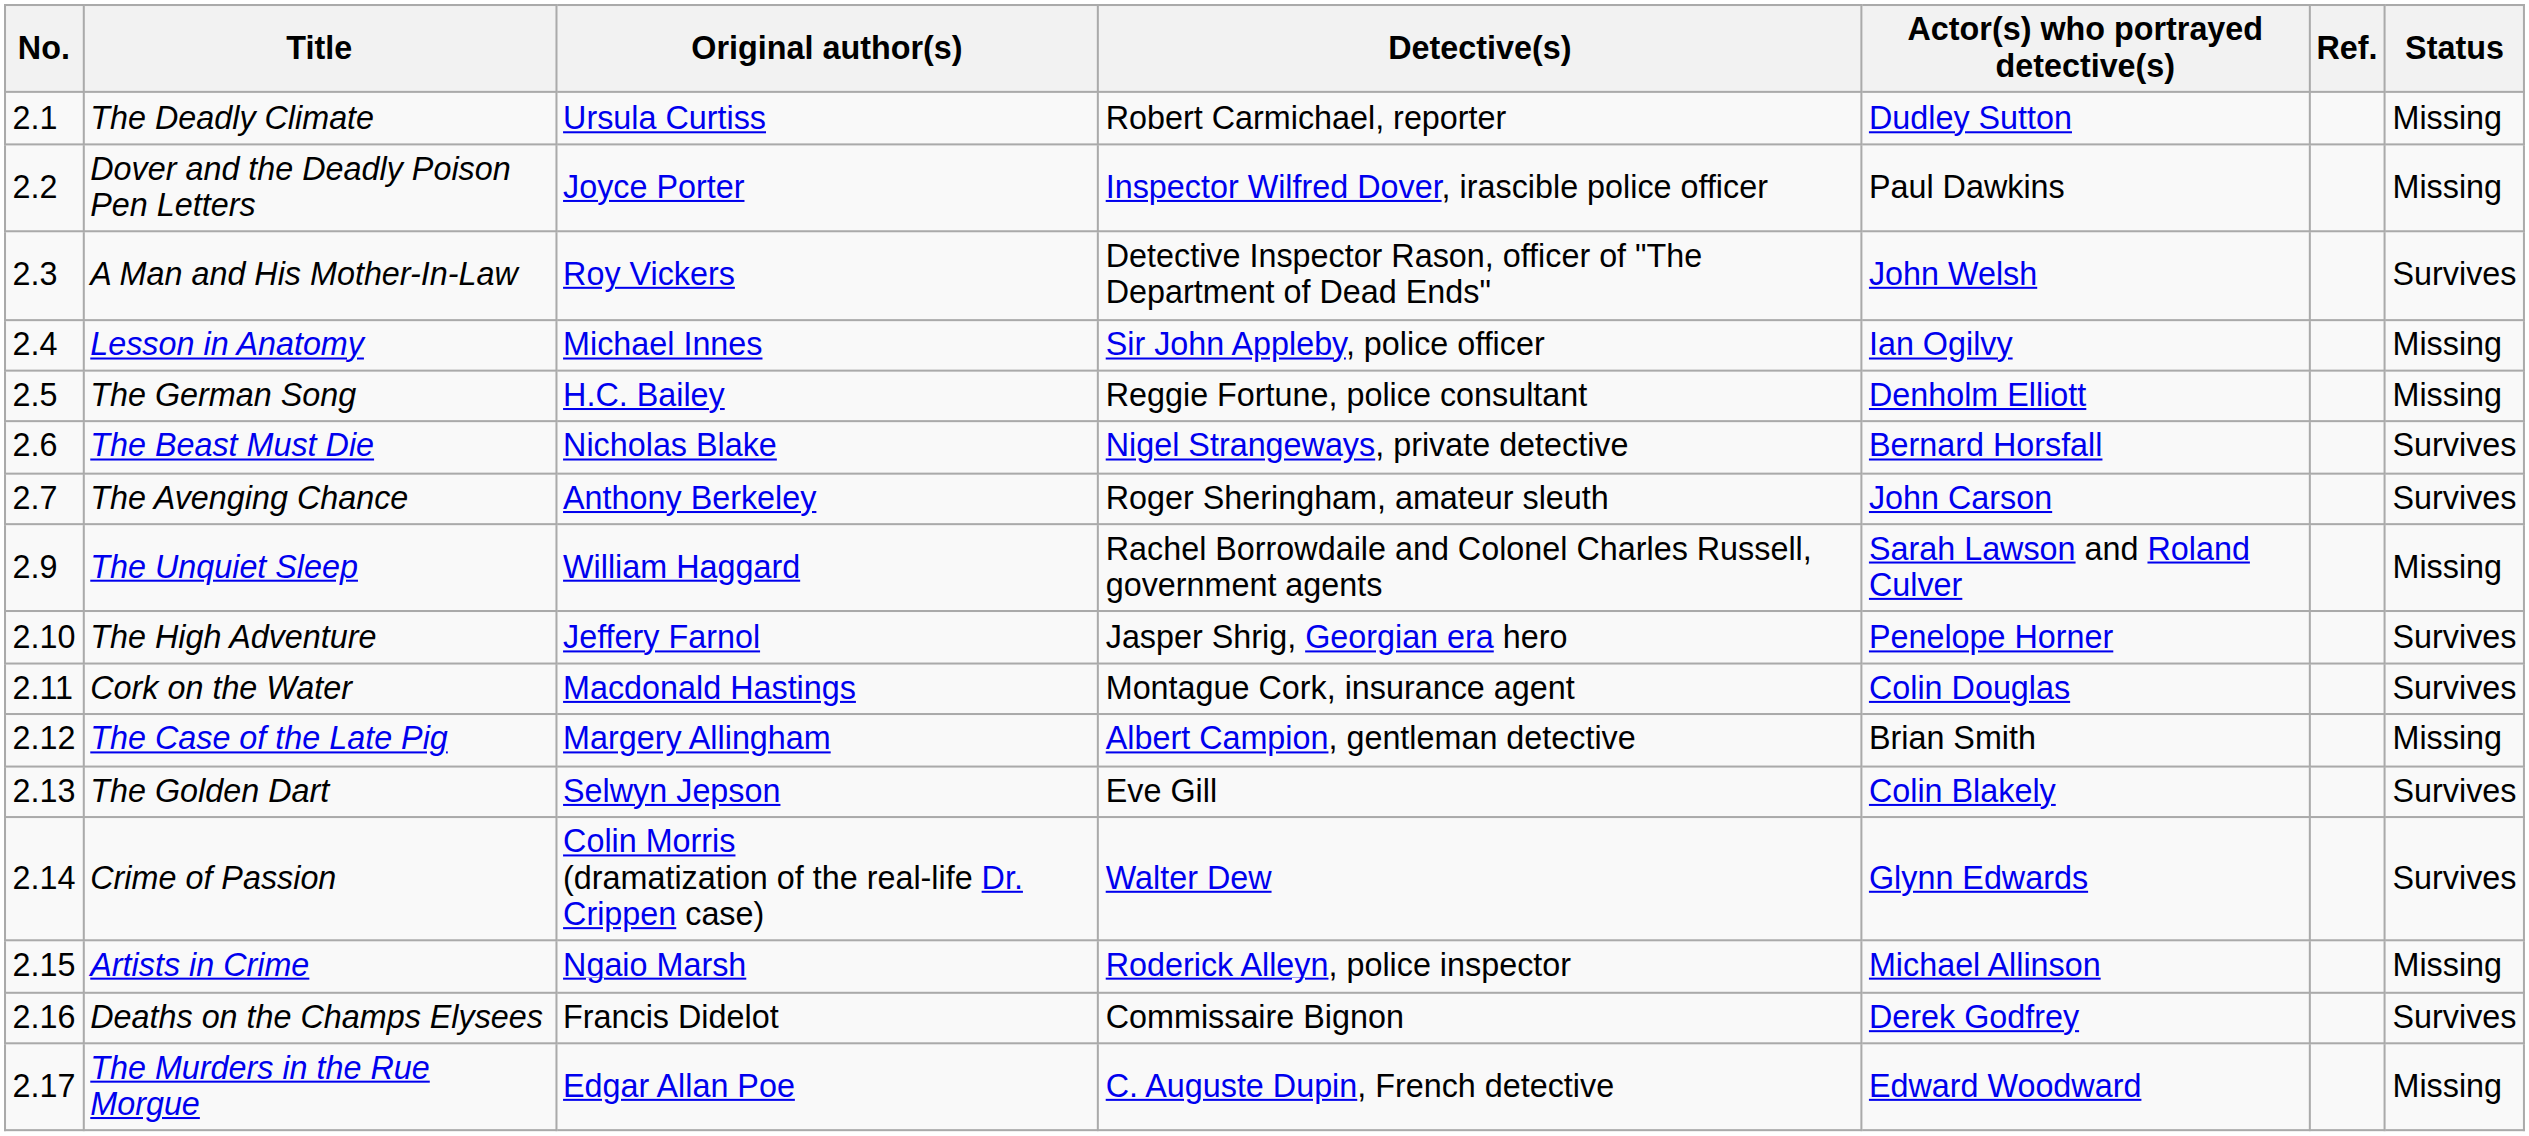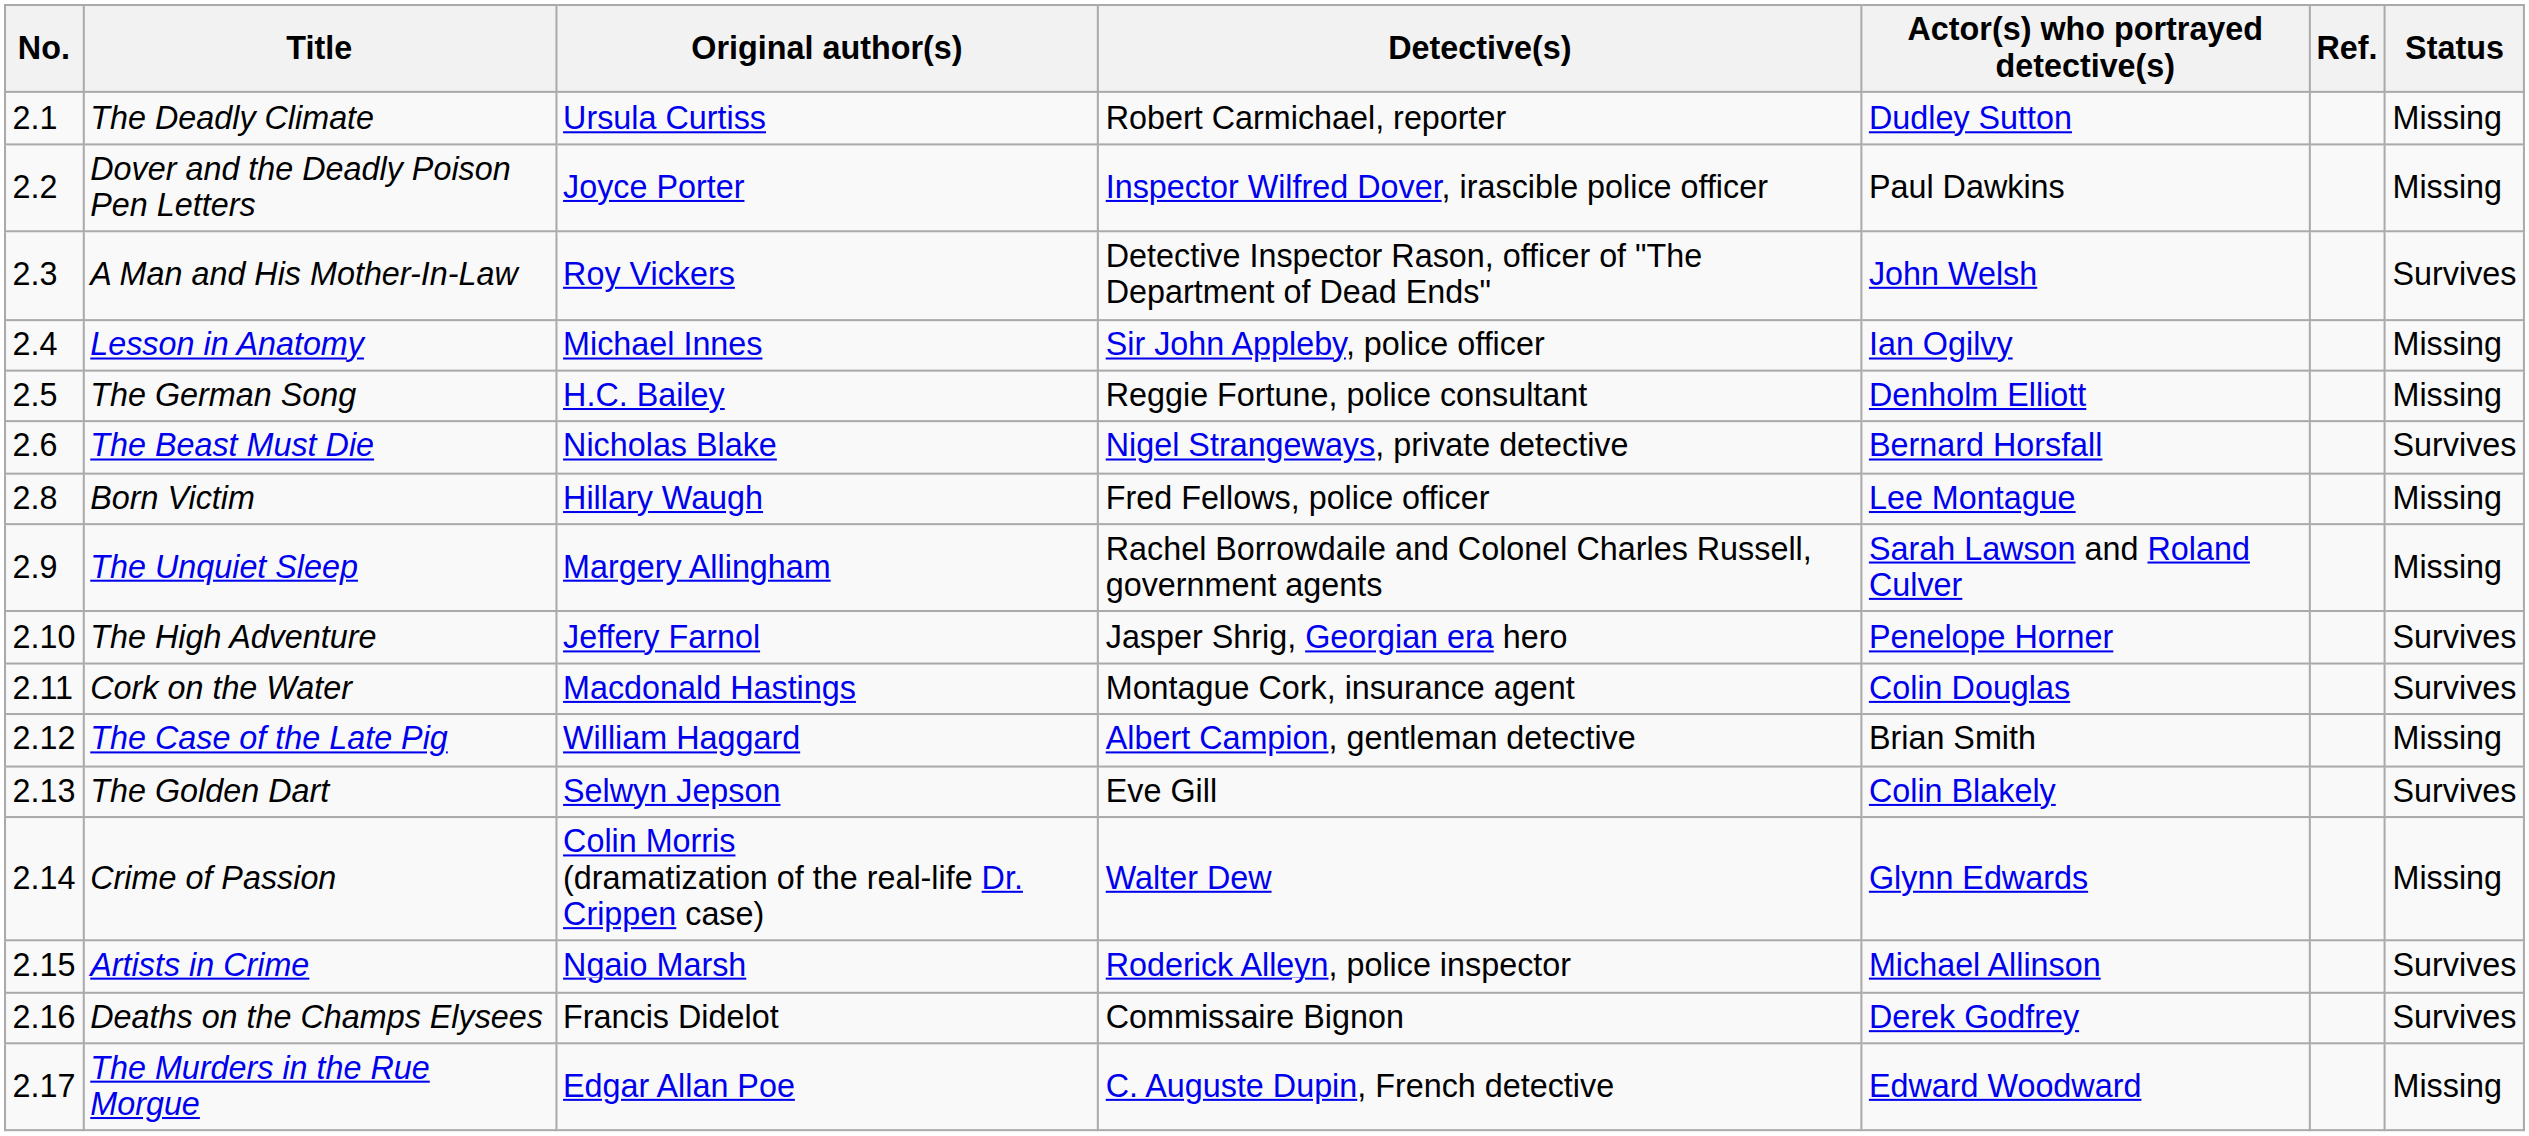- row: 2.7 | The Avenging Chance | Anthony Berkeley | Roger Sheringham, amateur sleuth | John Carson | Survives
+ row: 2.8 | Born Victim | Hillary Waugh | Fred Fellows, police officer | Lee Montague | Missing
The Unquiet Sleep | Original author(s): William Haggard -> Margery Allingham
The Case of the Late Pig | Original author(s): Margery Allingham -> William Haggard
Crime of Passion | Status: Survives -> Missing
Artists in Crime | Status: Missing -> Survives
